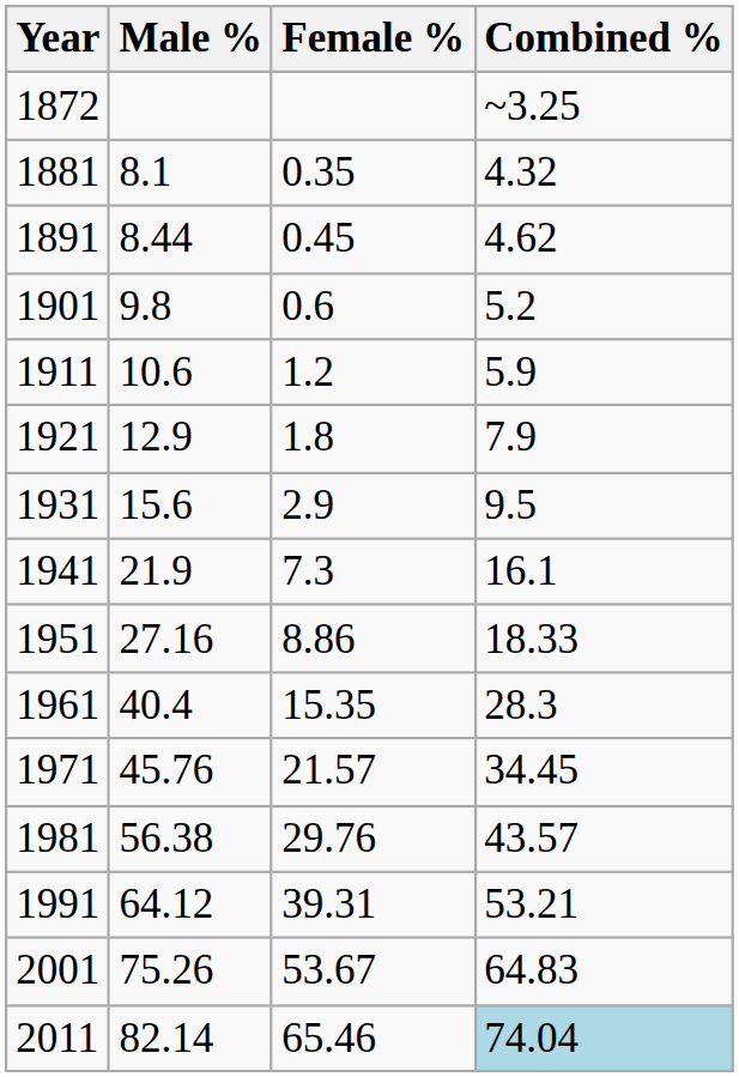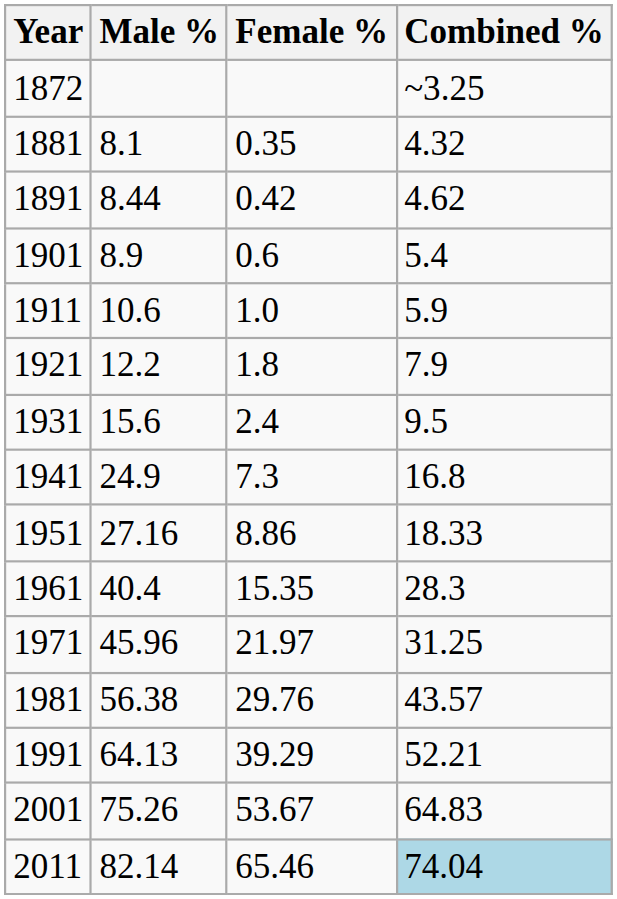1891 | Female %: 0.45 -> 0.42
1901 | Male %: 9.8 -> 8.9
1901 | Combined %: 5.2 -> 5.4
1911 | Female %: 1.2 -> 1.0
1921 | Male %: 12.9 -> 12.2
1931 | Female %: 2.9 -> 2.4
1941 | Male %: 21.9 -> 24.9
1941 | Combined %: 16.1 -> 16.8
1971 | Male %: 45.76 -> 45.96
1971 | Female %: 21.57 -> 21.97
1971 | Combined %: 34.45 -> 31.25
1991 | Male %: 64.12 -> 64.13
1991 | Female %: 39.31 -> 39.29
1991 | Combined %: 53.21 -> 52.21
